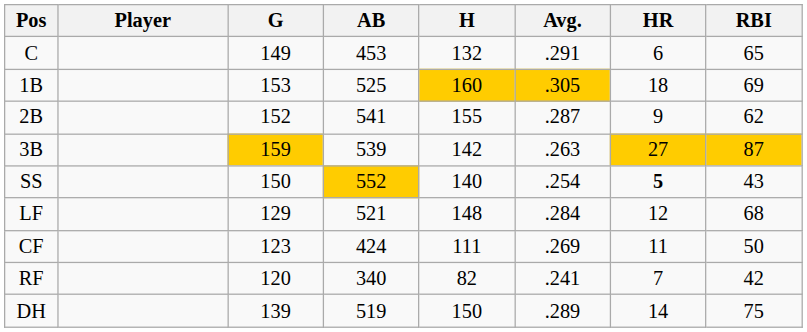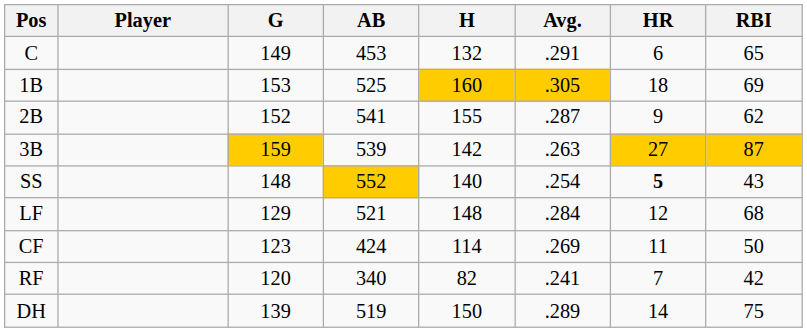SS | G: 150 -> 148
CF | H: 111 -> 114
